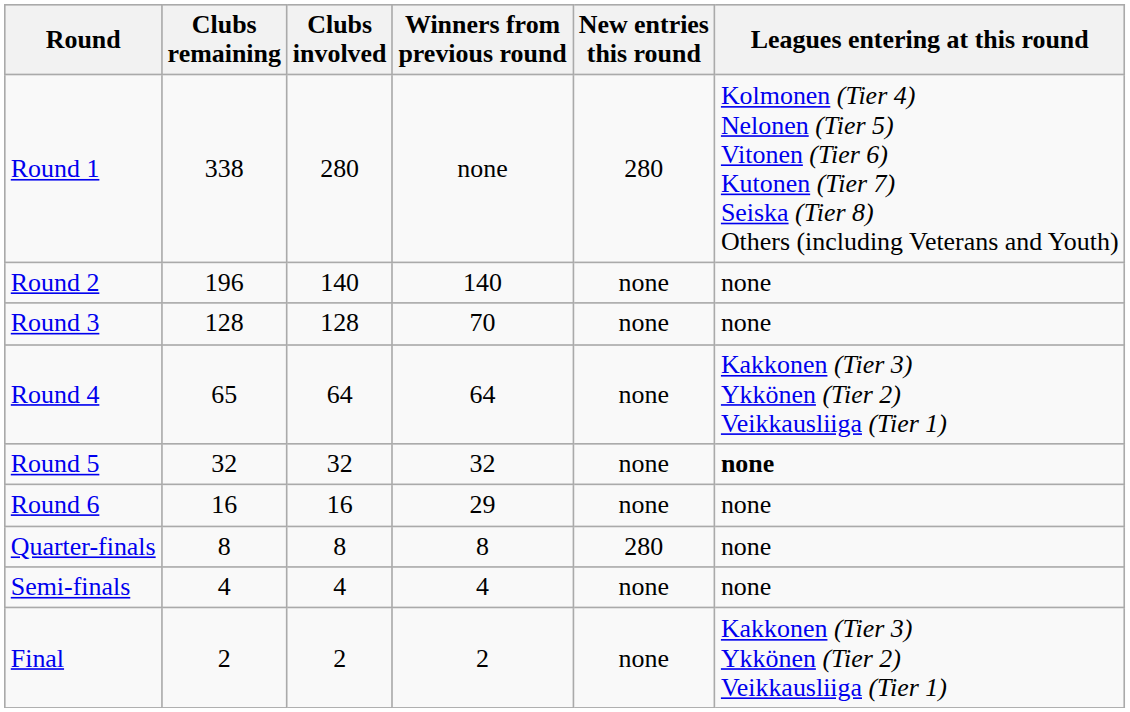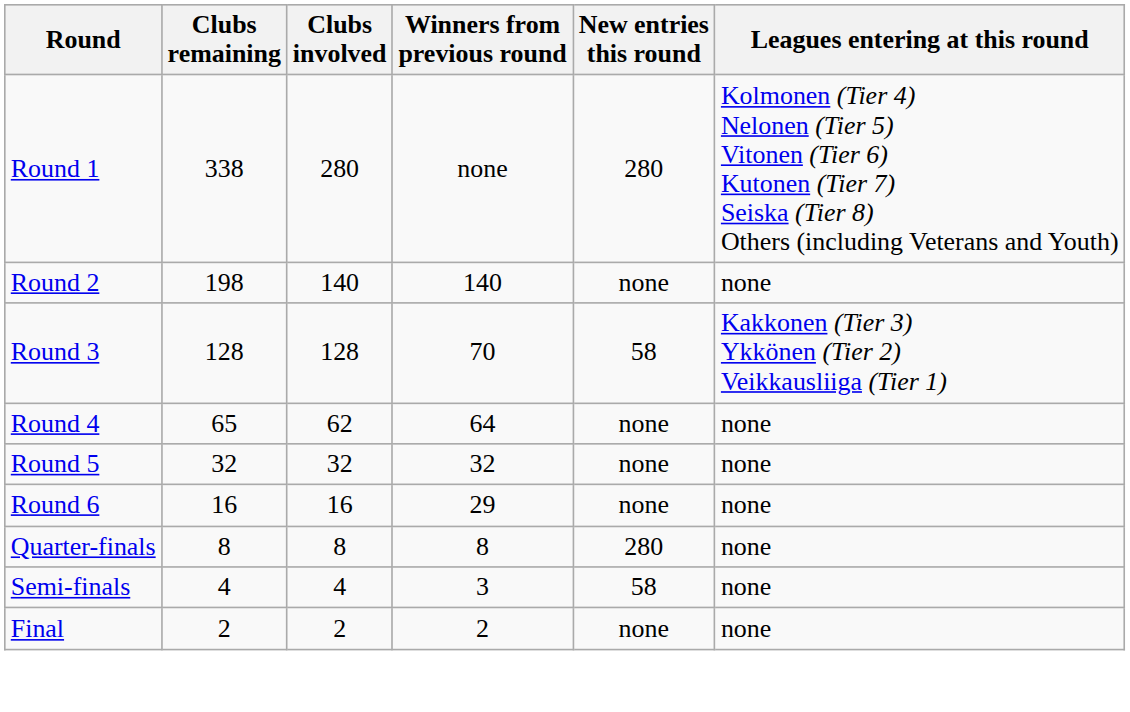Round 2 | Clubs remaining: 196 -> 198
Round 3 | New entries this round: none -> 58
Round 3 | Leagues entering at this round: none -> Kakkonen (Tier 3) Ykkönen (Tier 2) Veikkausliiga (Tier 1)
Round 4 | Clubs involved: 64 -> 62
Round 4 | Leagues entering at this round: Kakkonen (Tier 3) Ykkönen (Tier 2) Veikkausliiga (Tier 1) -> none
Round 5 | Leagues entering at this round: bold -> normal
Semi-finals | Winners from previous round: 4 -> 3
Semi-finals | New entries this round: none -> 58
Final | Leagues entering at this round: Kakkonen (Tier 3) Ykkönen (Tier 2) Veikkausliiga (Tier 1) -> none
